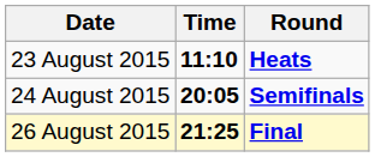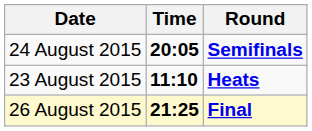rows swapped: 23 August 2015 <-> 24 August 2015
